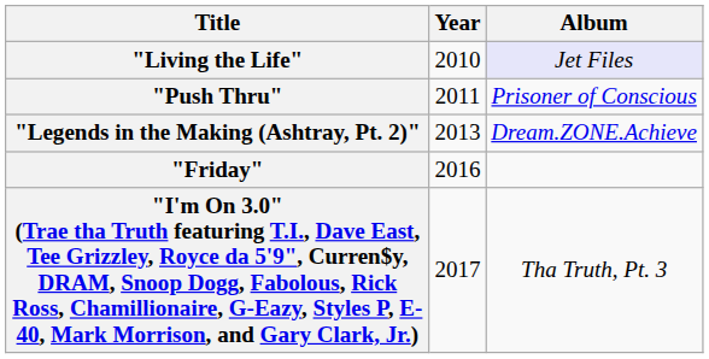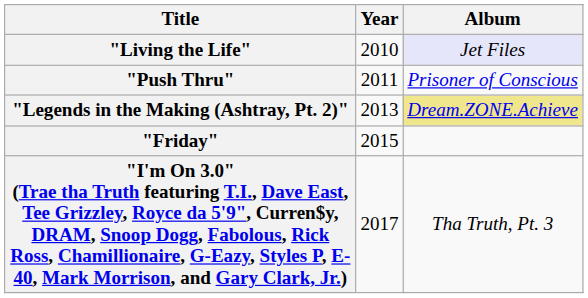"Legends in the Making (Ashtray, Pt. 2)" | Album: no background -> khaki background
"Friday" | Year: 2016 -> 2015
